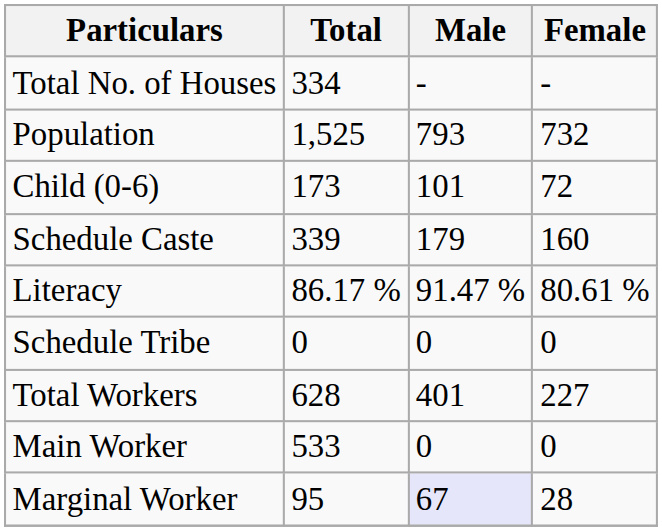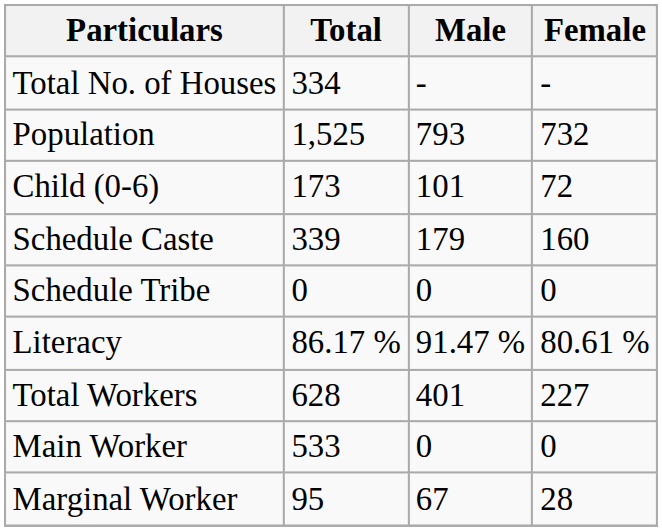rows swapped: Schedule Tribe <-> Literacy
Marginal Worker | Male: lavender background -> no background
